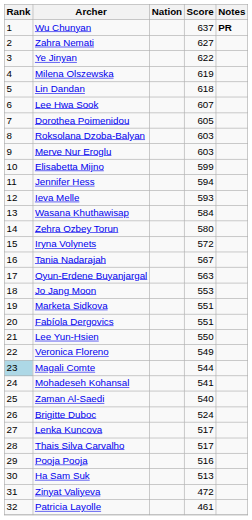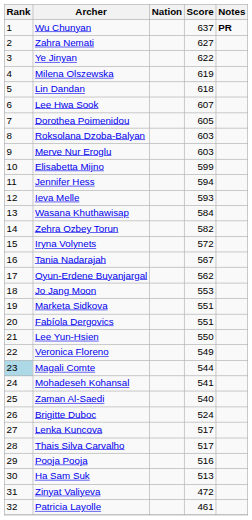Zehra Ozbey Torun | Score: 580 -> 582
Oyun-Erdene Buyanjargal | Score: 563 -> 562
